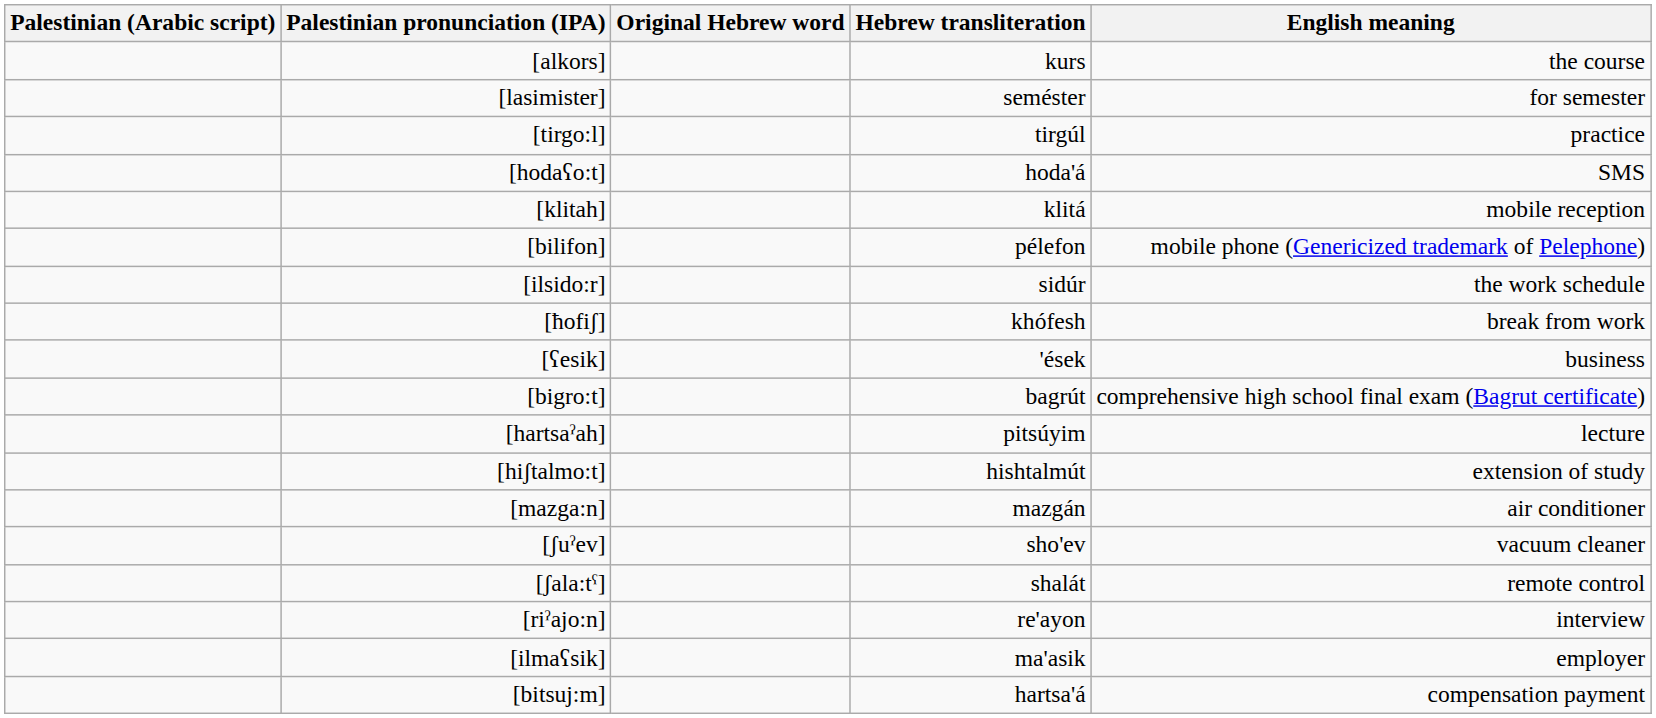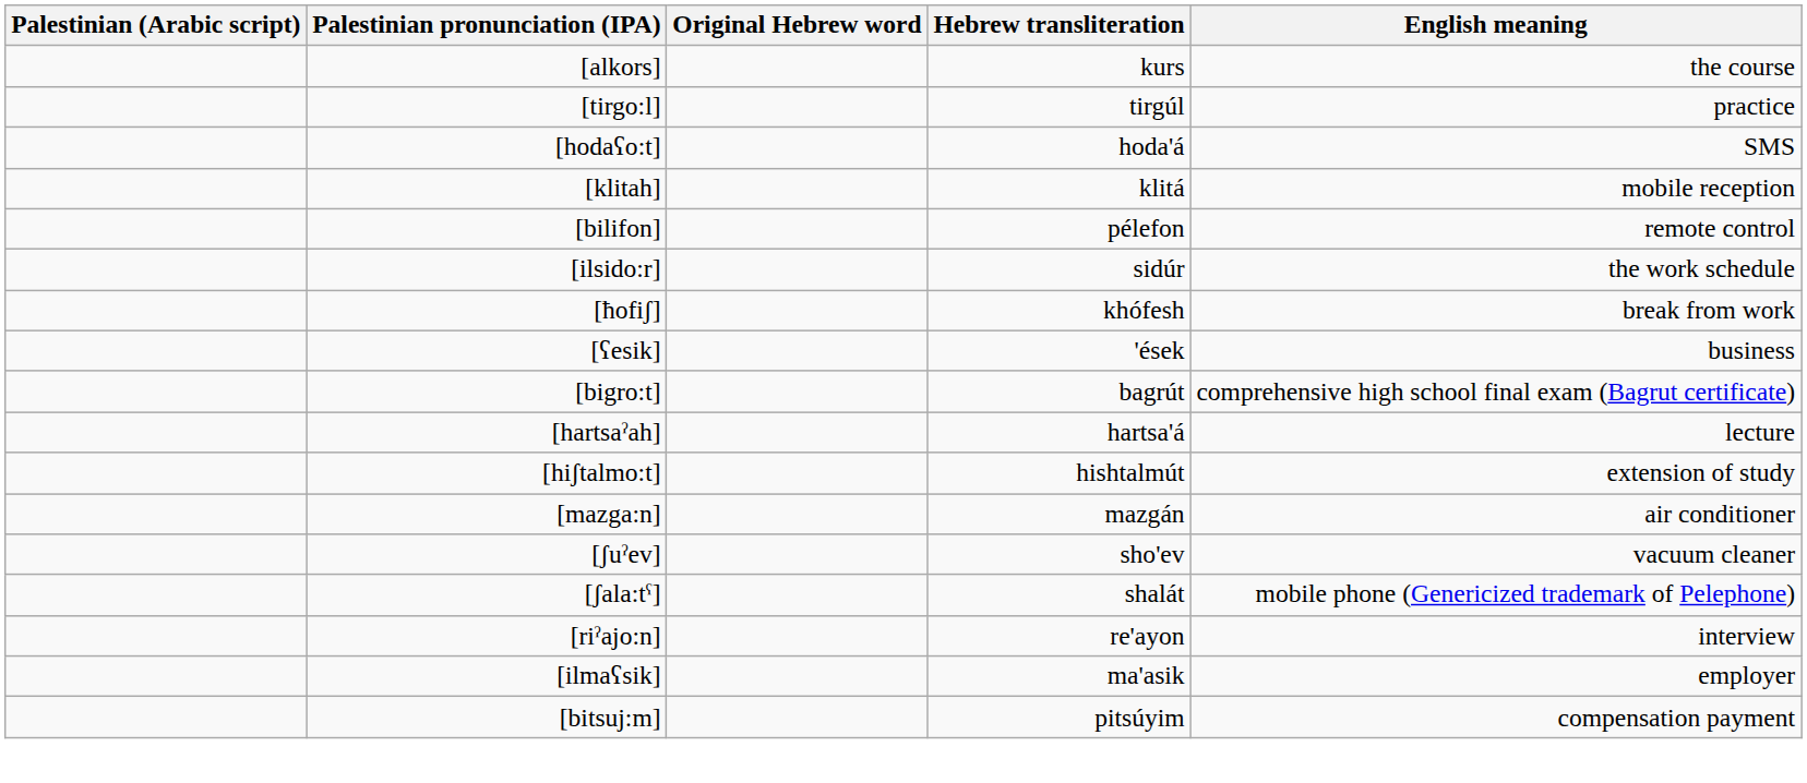- row: [lasimister] | seméster | for semester
[bilifon] | English meaning: mobile phone (Genericized trademark of Pelephone) -> remote control
[hartsaˀah] | Hebrew transliteration: pitsúyim -> hartsa'á
[ʃala:tˁ] | English meaning: remote control -> mobile phone (Genericized trademark of Pelephone)
[bitsuj:m] | Hebrew transliteration: hartsa'á -> pitsúyim
